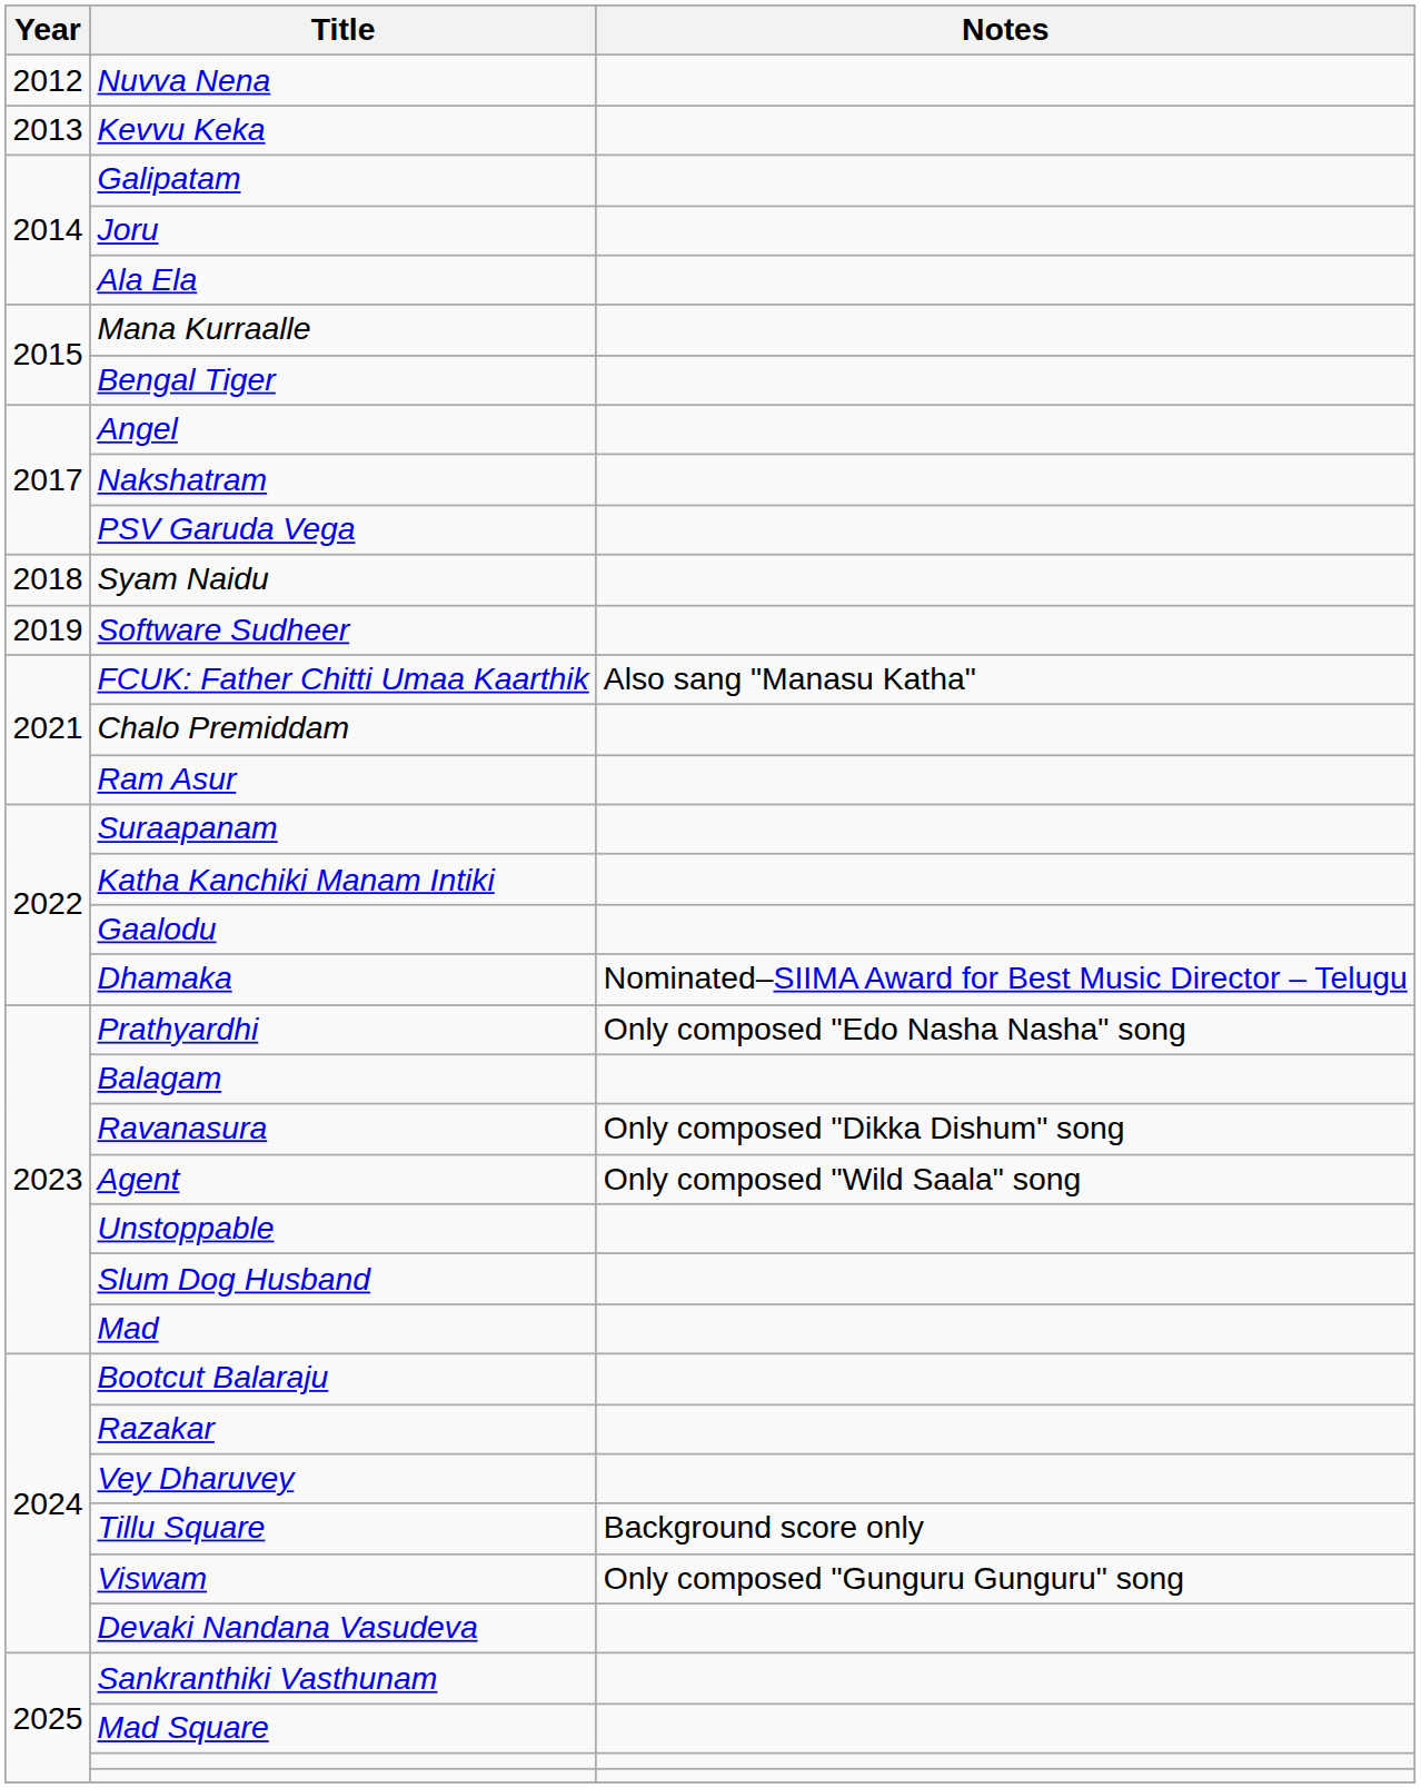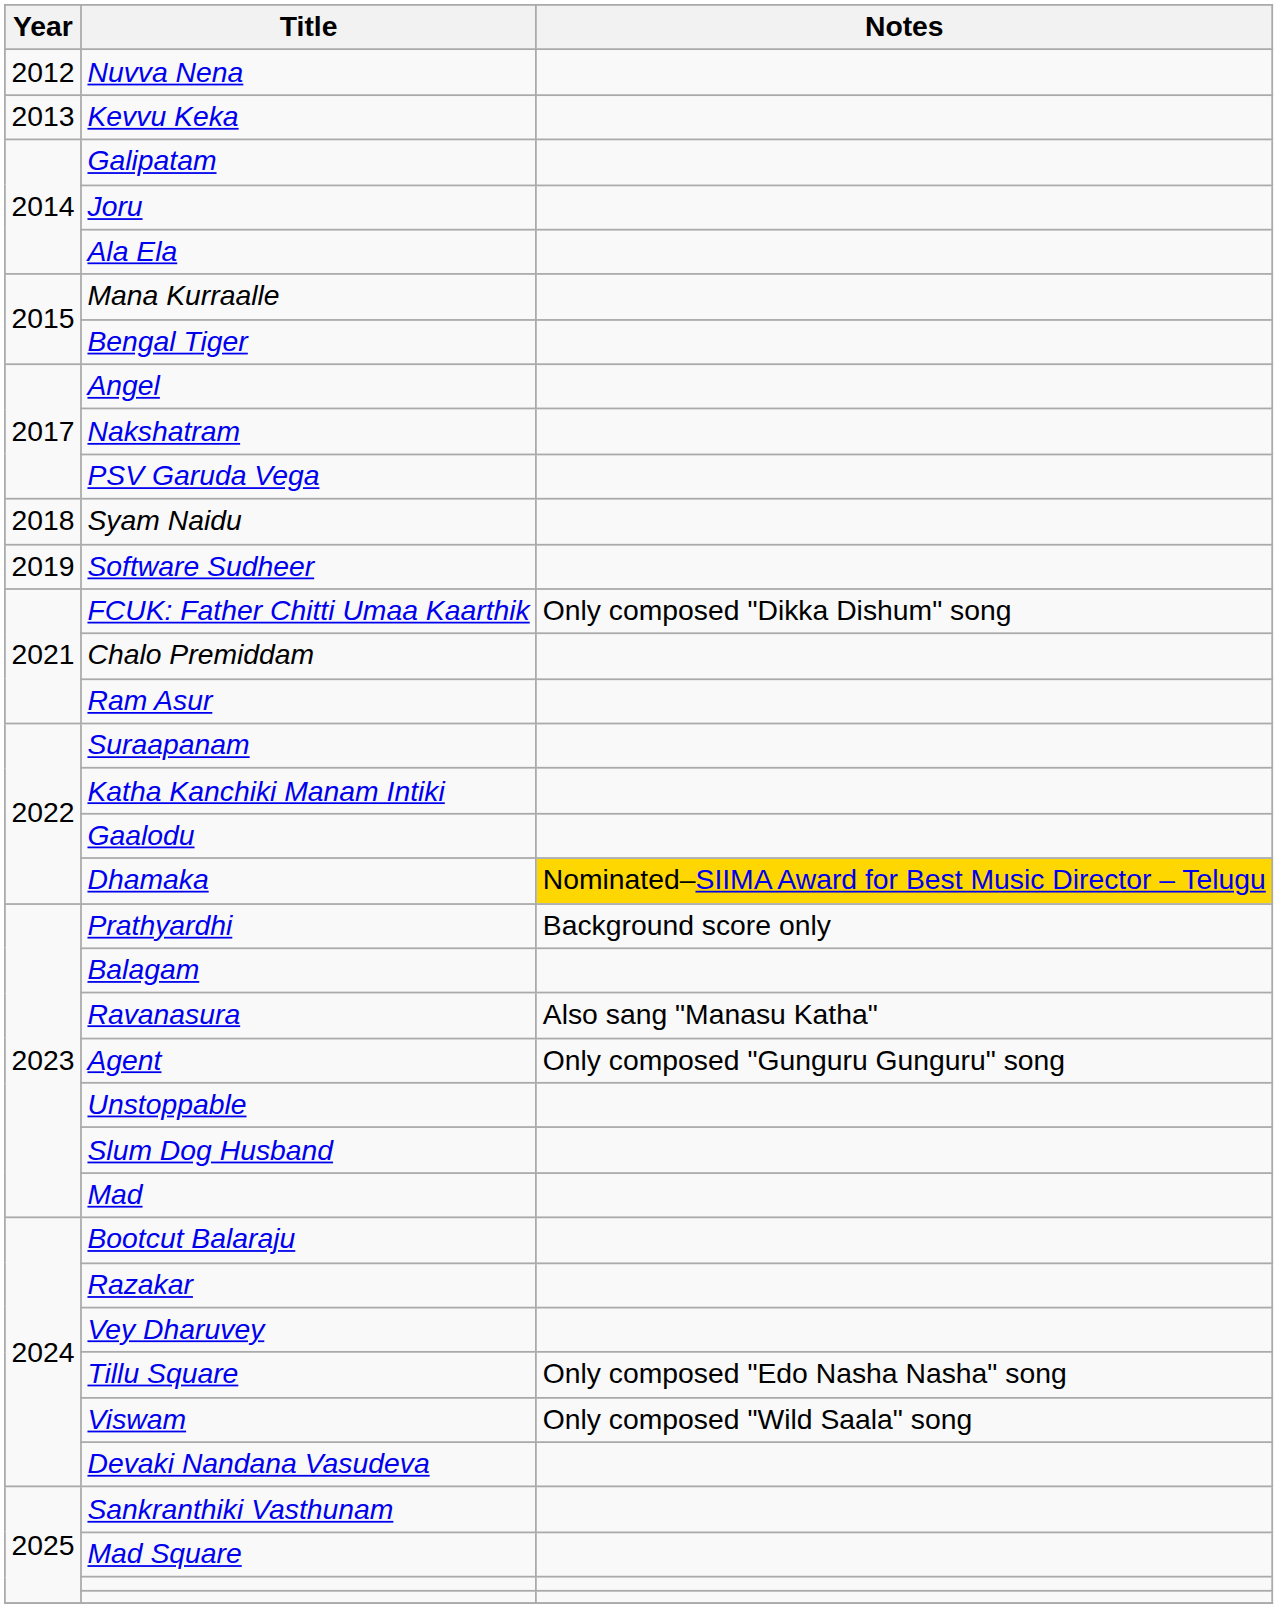FCUK: Father Chitti Umaa Kaarthik | Notes: Also sang "Manasu Katha" -> Only composed "Dikka Dishum" song
Dhamaka | Notes: no background -> gold background
Prathyardhi | Notes: Only composed "Edo Nasha Nasha" song -> Background score only
Ravanasura | Notes: Only composed "Dikka Dishum" song -> Also sang "Manasu Katha"
Agent | Notes: Only composed "Wild Saala" song -> Only composed "Gunguru Gunguru" song
Tillu Square | Notes: Background score only -> Only composed "Edo Nasha Nasha" song
Viswam | Notes: Only composed "Gunguru Gunguru" song -> Only composed "Wild Saala" song
